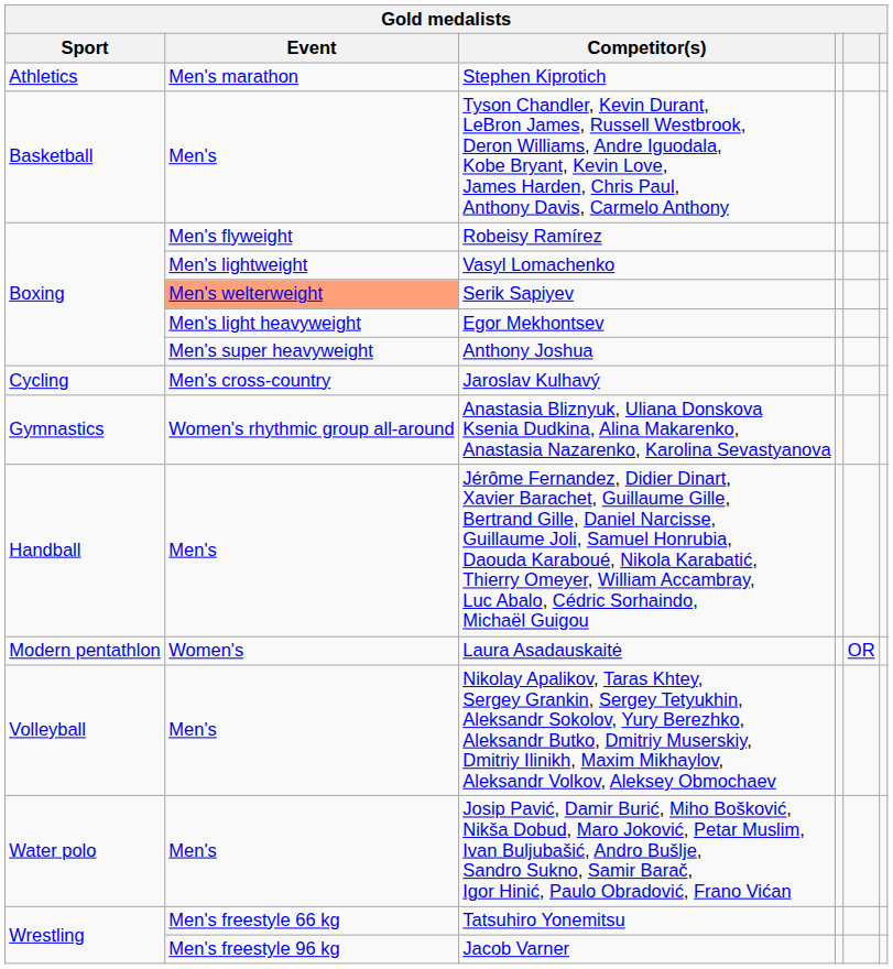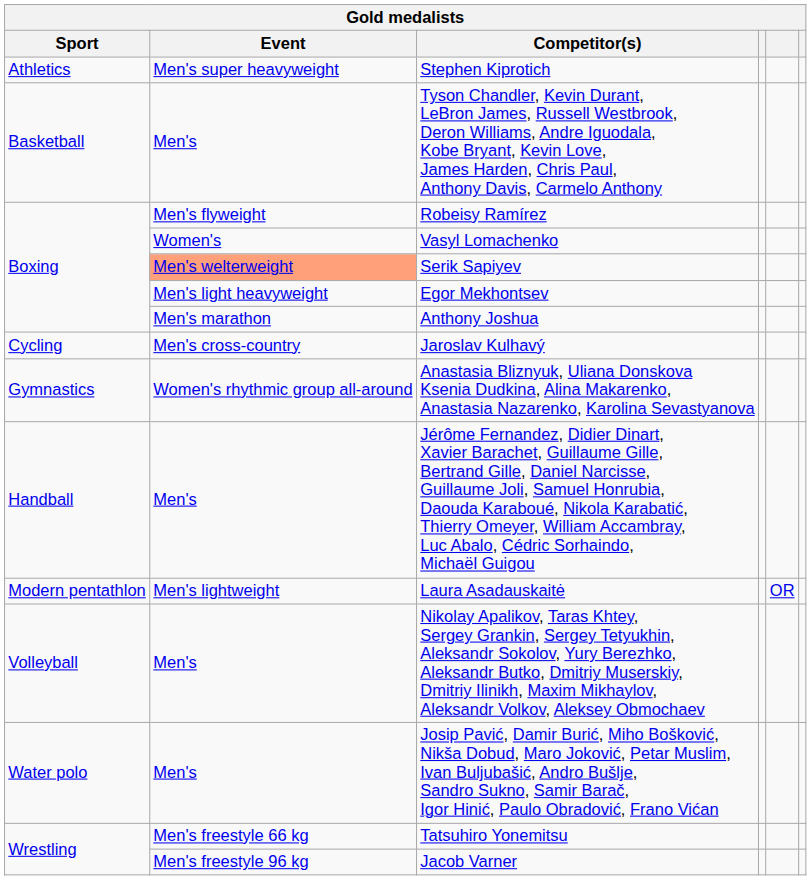Stephen Kiprotich | Event: Men's marathon -> Men's super heavyweight
Vasyl Lomachenko | Event: Men's lightweight -> Women's
Anthony Joshua | Event: Men's super heavyweight -> Men's marathon
Laura Asadauskaitė | Event: Women's -> Men's lightweight
